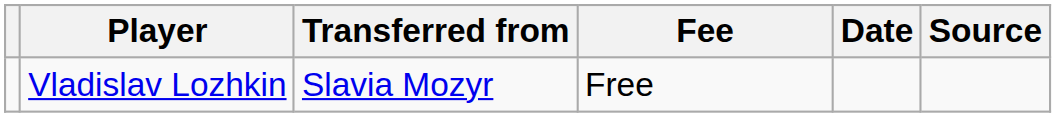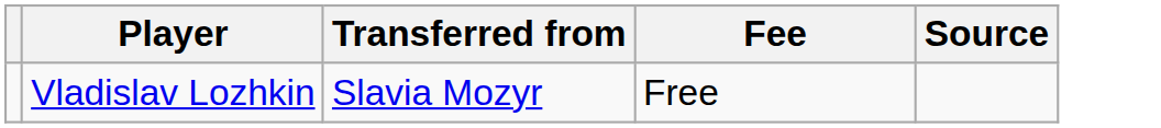- column: Date
